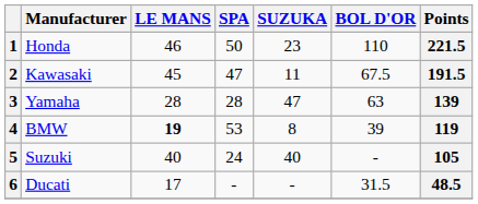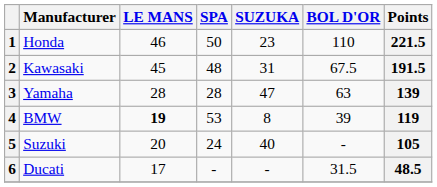2 | SPA: 47 -> 48
2 | SUZUKA: 11 -> 31
5 | LE MANS: 40 -> 20
